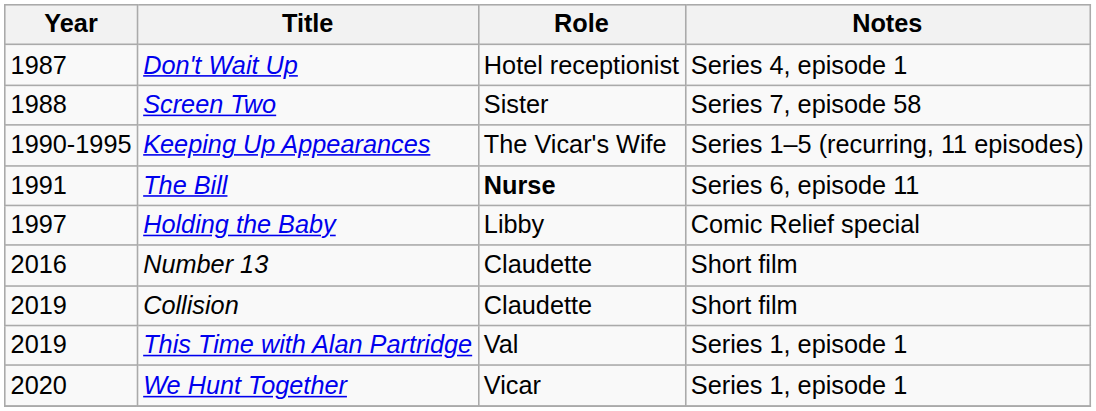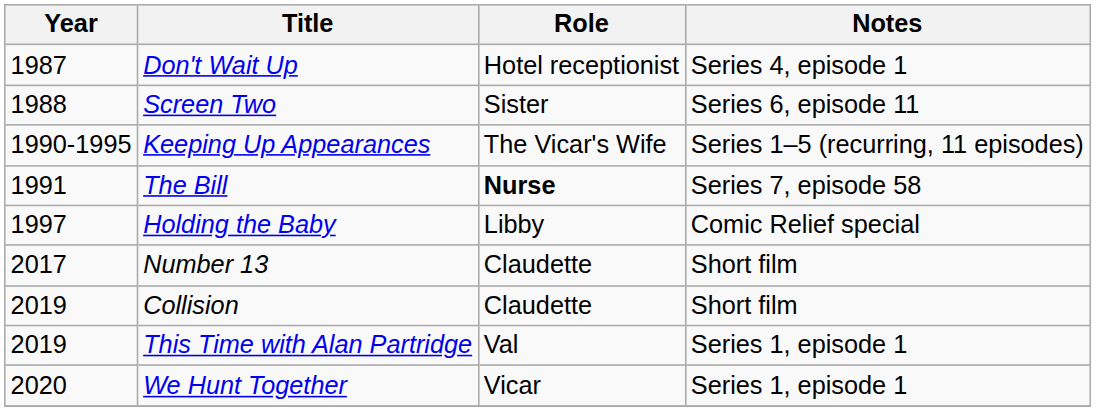Screen Two | Notes: Series 7, episode 58 -> Series 6, episode 11
The Bill | Notes: Series 6, episode 11 -> Series 7, episode 58
Number 13 | Year: 2016 -> 2017
